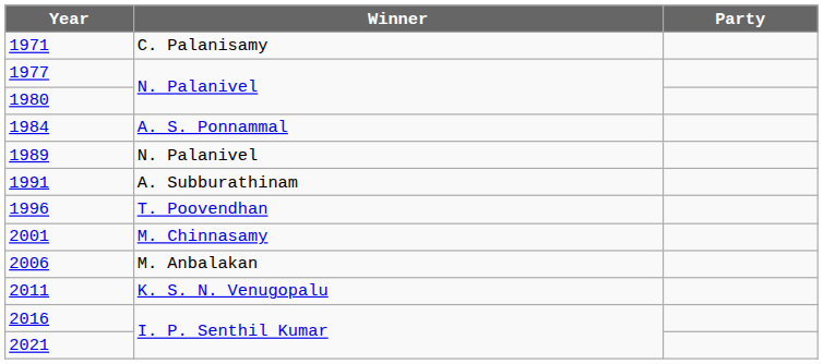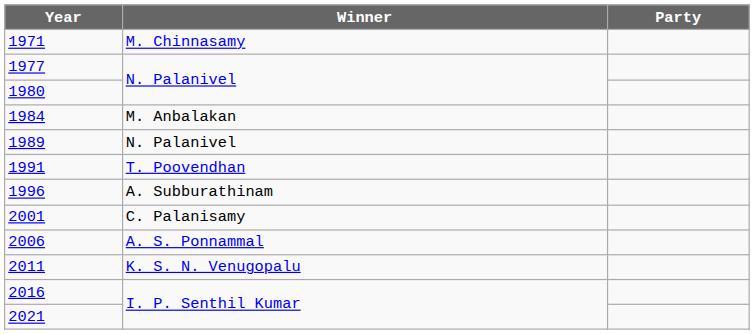1971 | Winner: C. Palanisamy -> M. Chinnasamy
1984 | Winner: A. S. Ponnammal -> M. Anbalakan
1991 | Winner: A. Subburathinam -> T. Poovendhan
1996 | Winner: T. Poovendhan -> A. Subburathinam
2001 | Winner: M. Chinnasamy -> C. Palanisamy
2006 | Winner: M. Anbalakan -> A. S. Ponnammal
